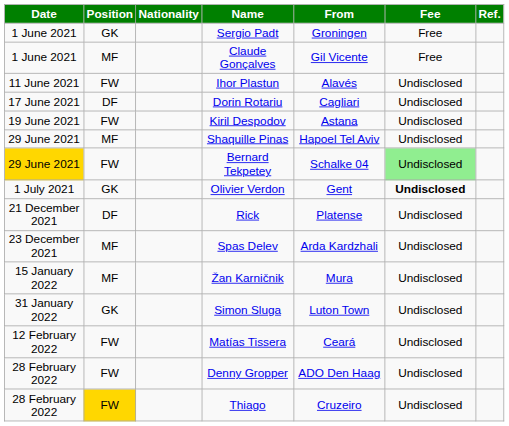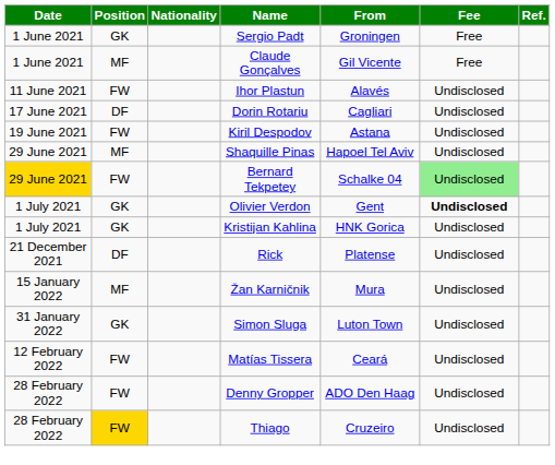+ row: 1 July 2021 | GK | Kristijan Kahlina | HNK Gorica | Undisclosed
- row: 23 December 2021 | MF | Spas Delev | Arda Kardzhali | Undisclosed
